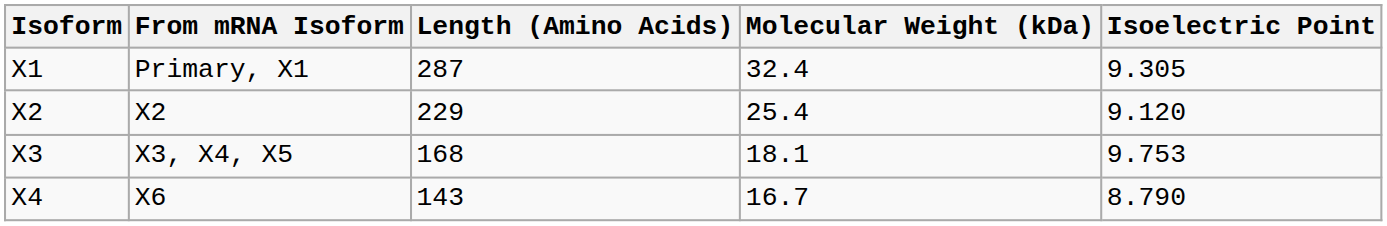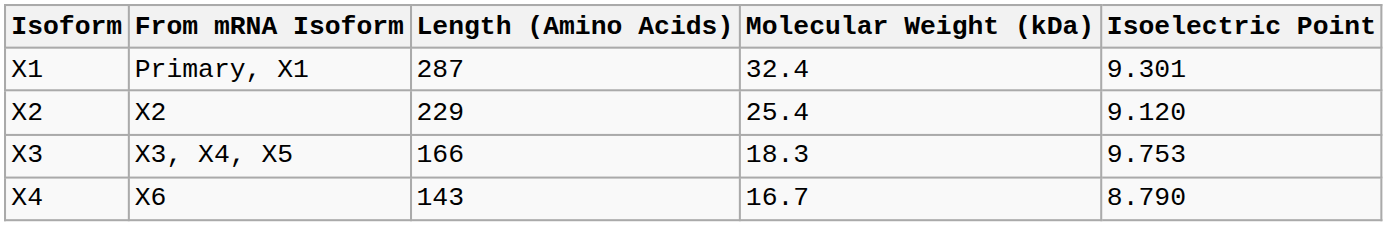Primary, X1 | Isoelectric Point: 9.305 -> 9.301
X3, X4, X5 | Length (Amino Acids): 168 -> 166
X3, X4, X5 | Molecular Weight (kDa): 18.1 -> 18.3
